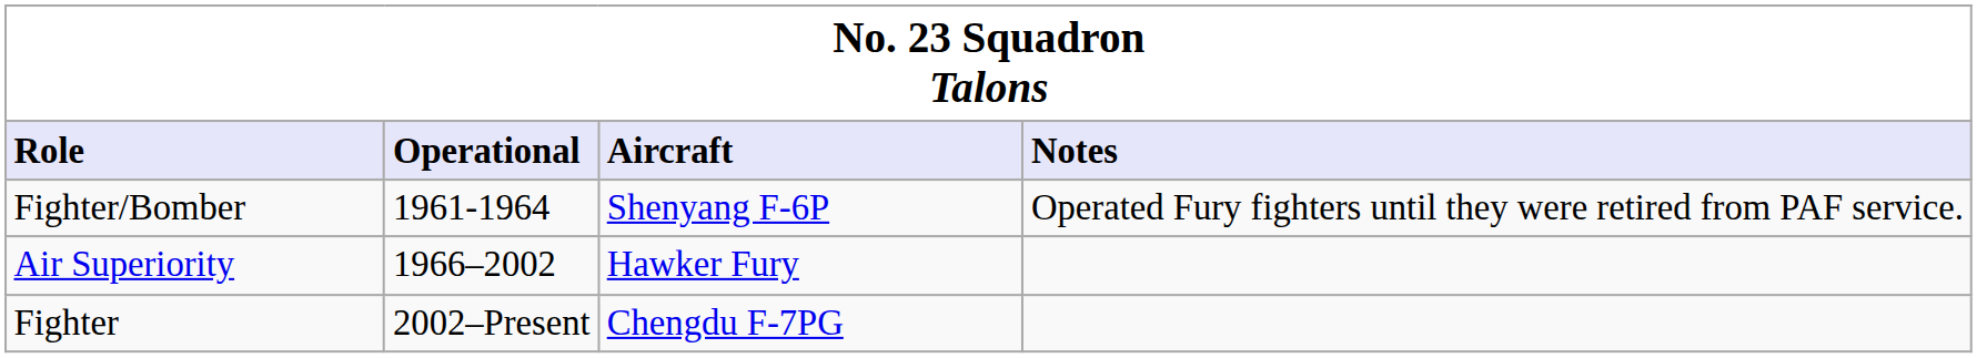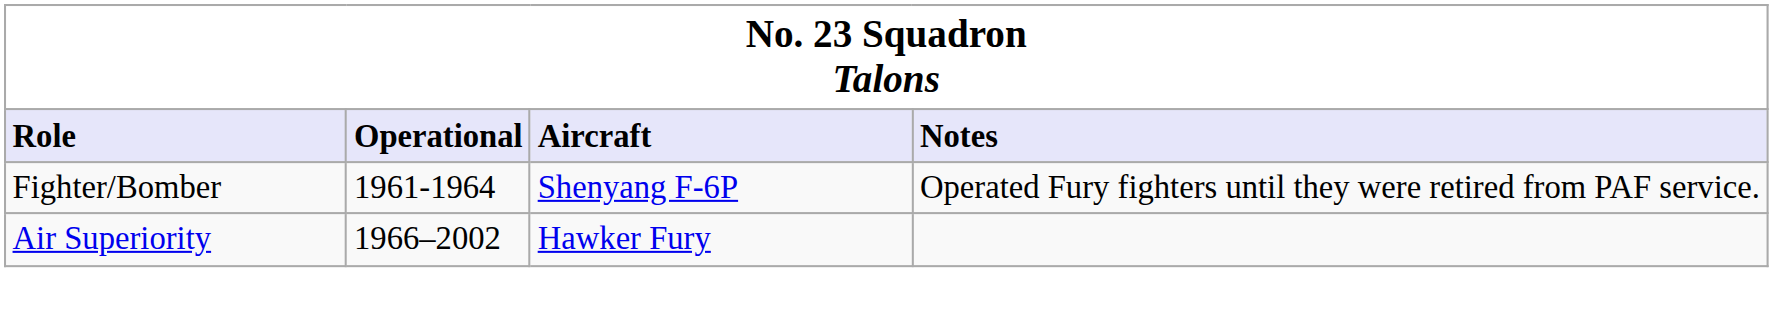- row: Fighter | 2002–Present | Chengdu F-7PG
